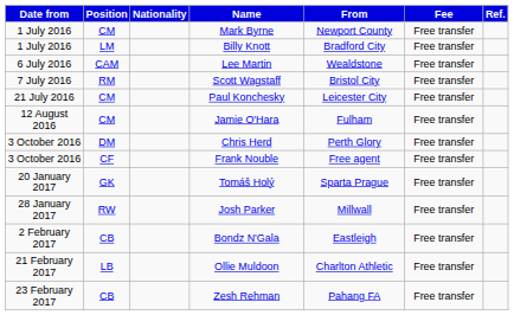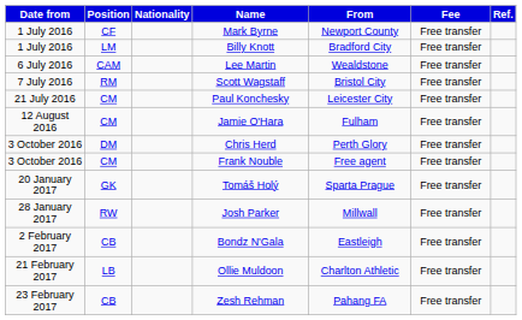Mark Byrne | Position: CM -> CF
Frank Nouble | Position: CF -> CM
